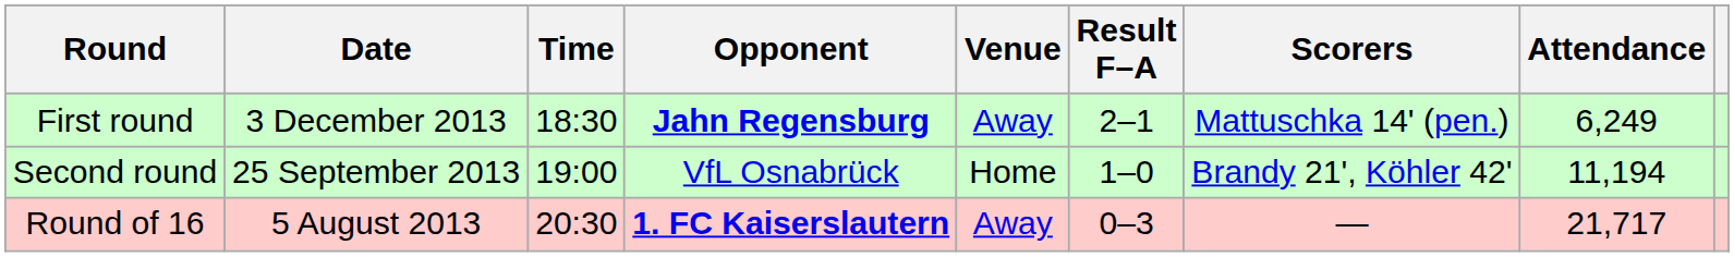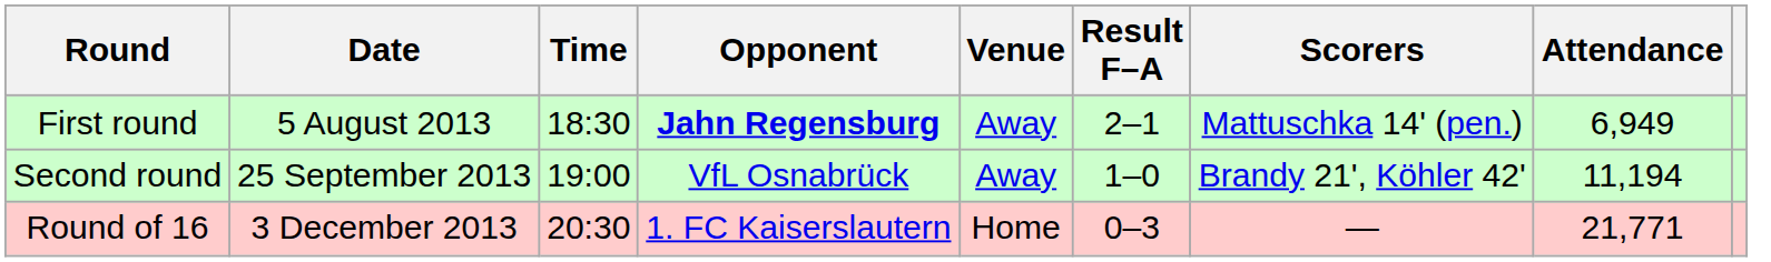First round | Date: 3 December 2013 -> 5 August 2013
First round | Attendance: 6,249 -> 6,949
Second round | Venue: Home -> Away
Round of 16 | Date: 5 August 2013 -> 3 December 2013
Round of 16 | Opponent: bold -> normal
Round of 16 | Venue: Away -> Home
Round of 16 | Attendance: 21,717 -> 21,771
